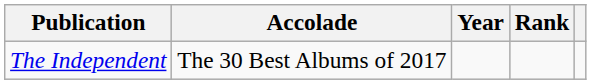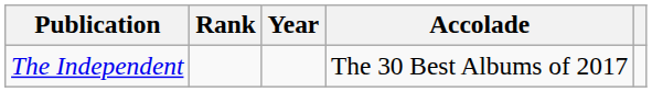columns swapped: Accolade <-> Rank
